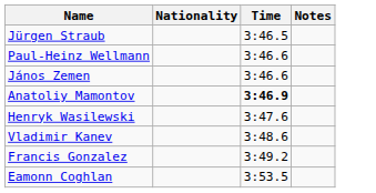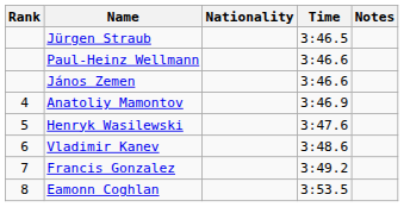+ column: Rank | 4 | 5 | 6 | 7 | 8
Anatoliy Mamontov | Time: bold -> normal
